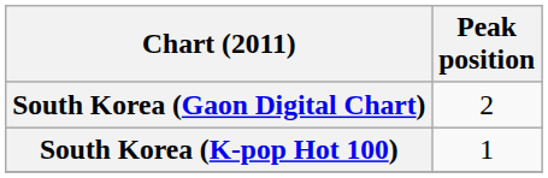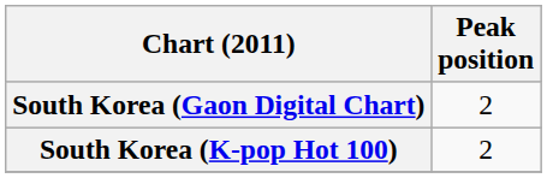South Korea (K-pop Hot 100) | Peak position: 1 -> 2
